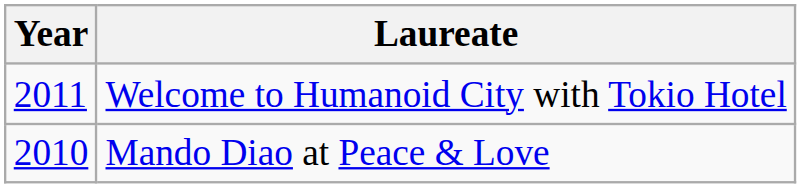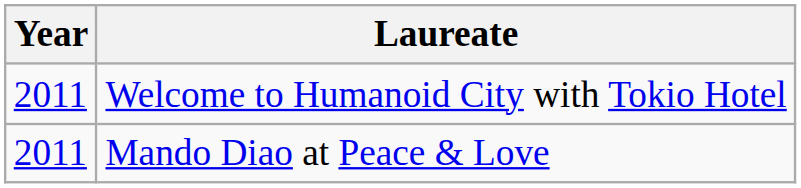Mando Diao at Peace & Love | Year: 2010 -> 2011
